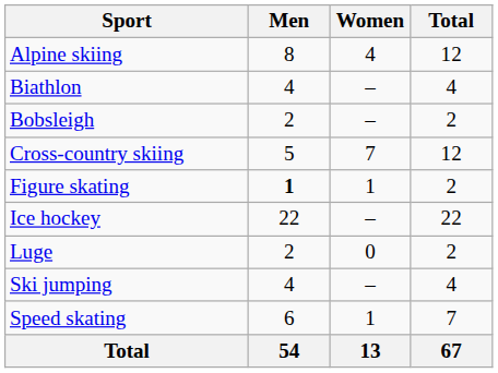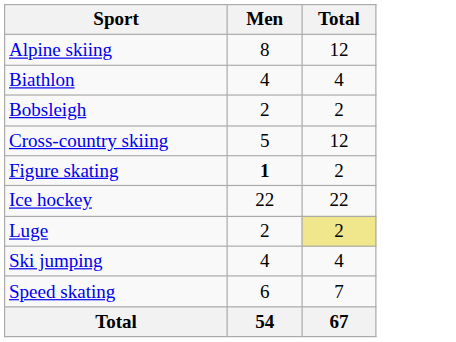- column: Women | 4 | – | – | 7 | 1 | – | 0 | – | 1 | 13
Luge | Total: no background -> khaki background
